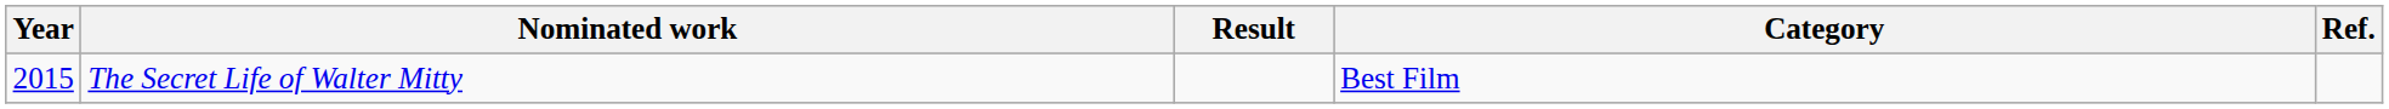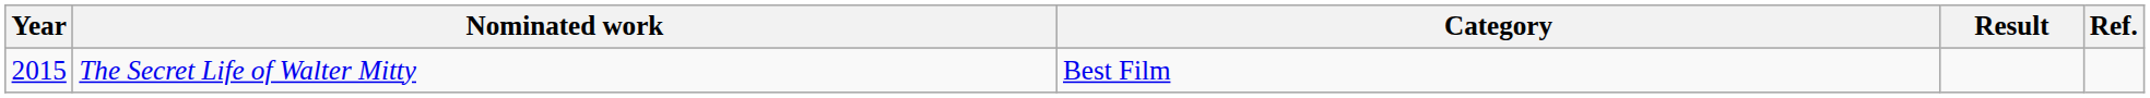columns swapped: Category <-> Result
